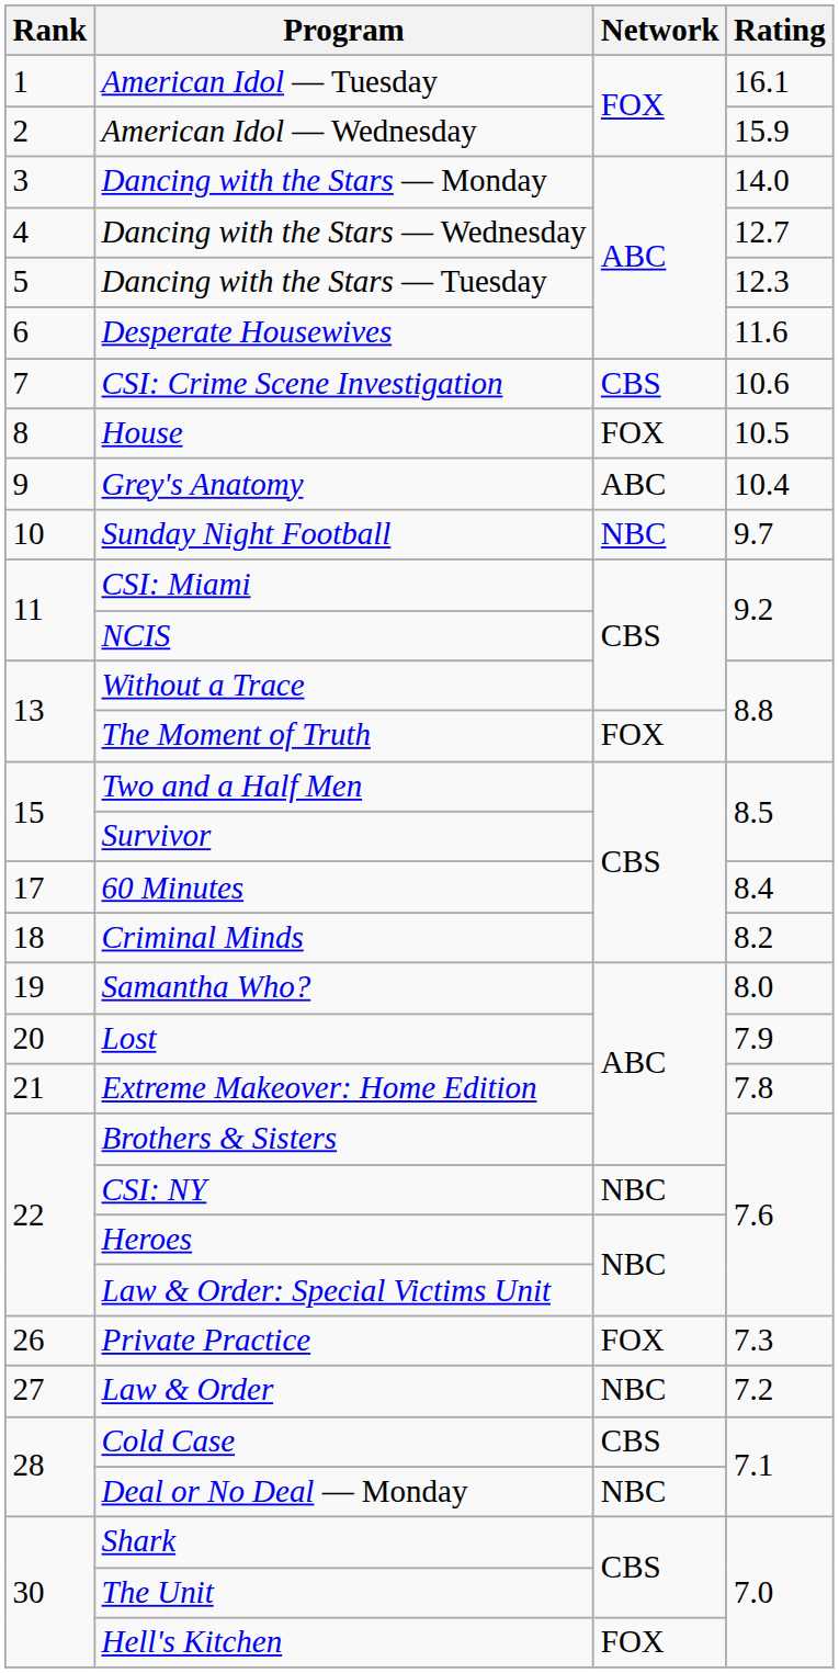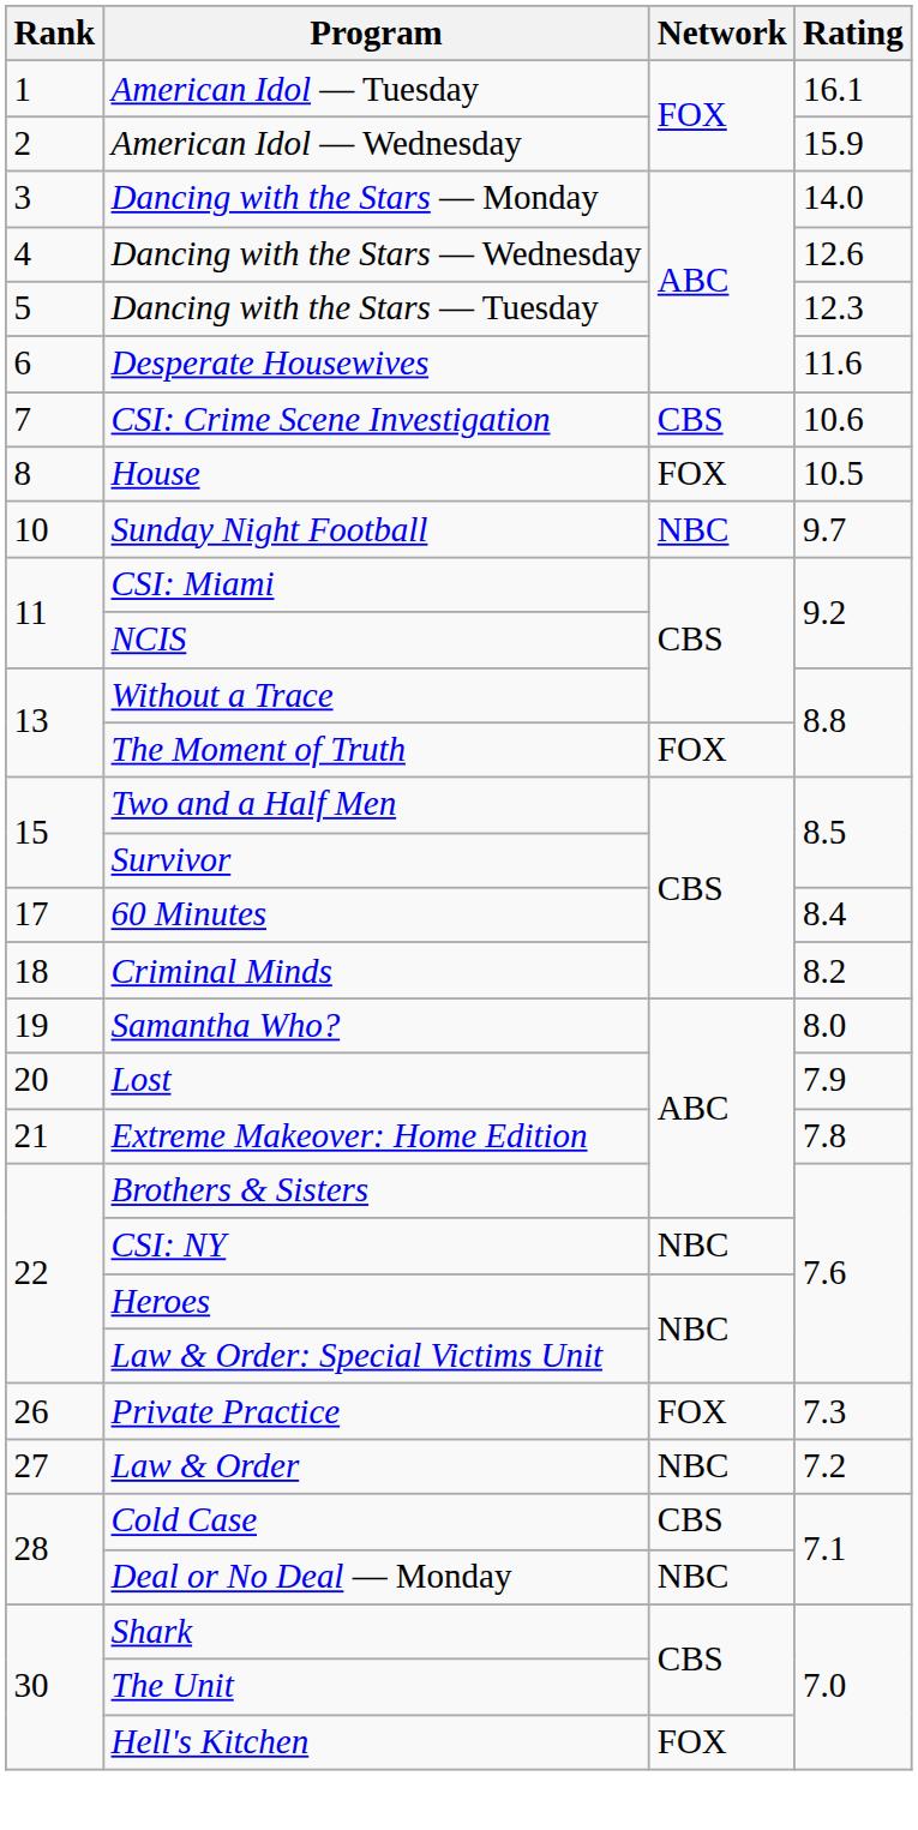Dancing with the Stars — Wednesday | Rating: 12.7 -> 12.6
- row: 9 | Grey's Anatomy | ABC | 10.4
